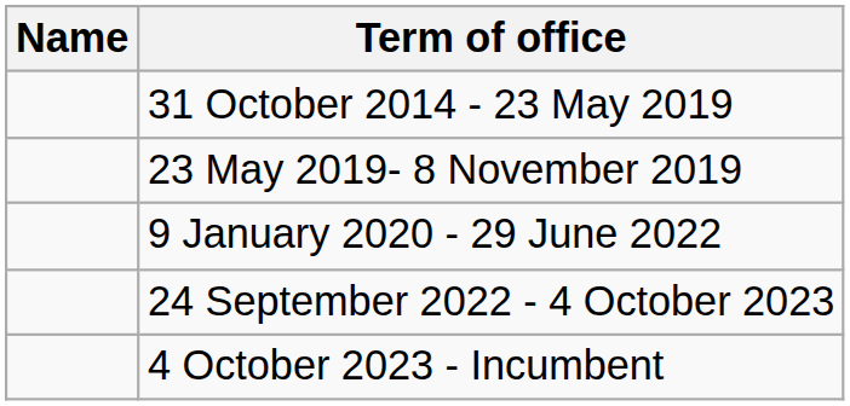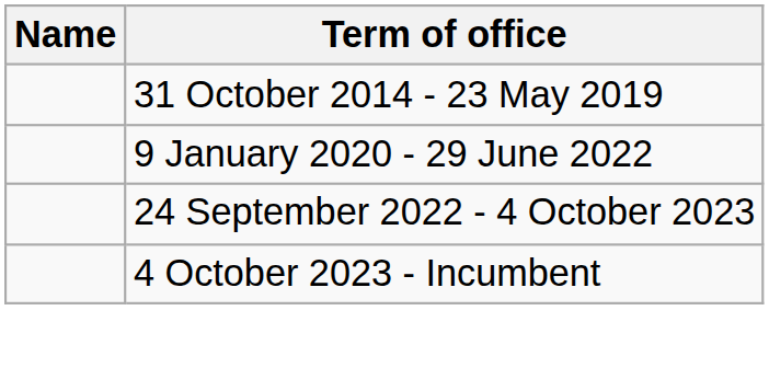- row: 23 May 2019- 8 November 2019
